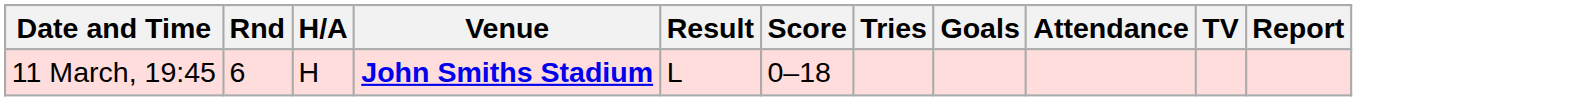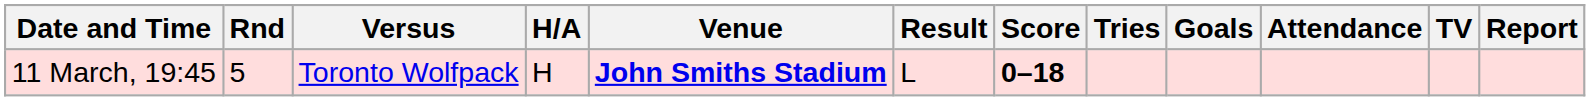+ column: Versus | Toronto Wolfpack
11 March, 19:45 | Rnd: 6 -> 5
11 March, 19:45 | Score: normal -> bold
